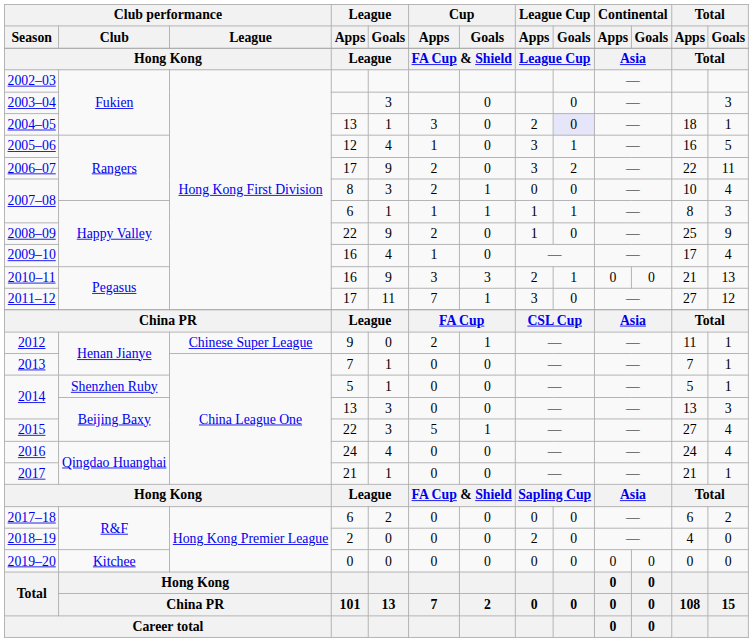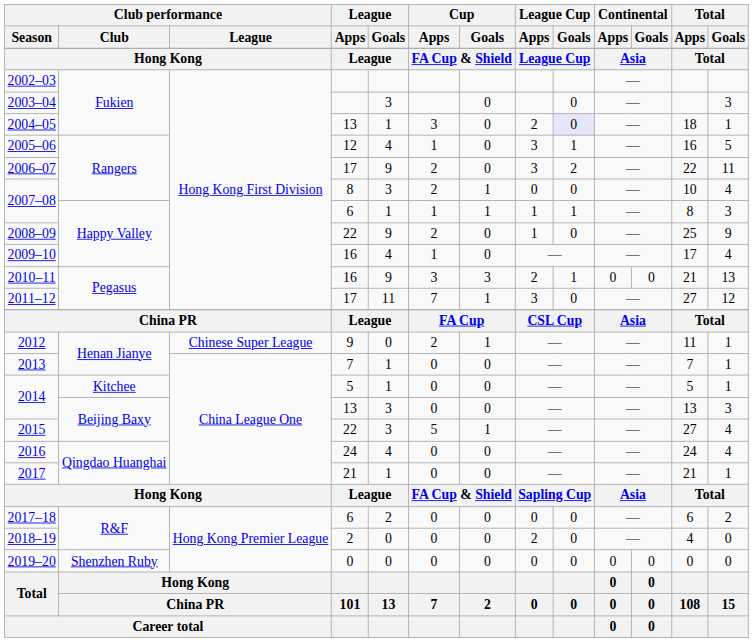2014 / 5 | Club performance / Club: Shenzhen Ruby -> Kitchee
2019–20 | Club performance / Club: Kitchee -> Shenzhen Ruby
